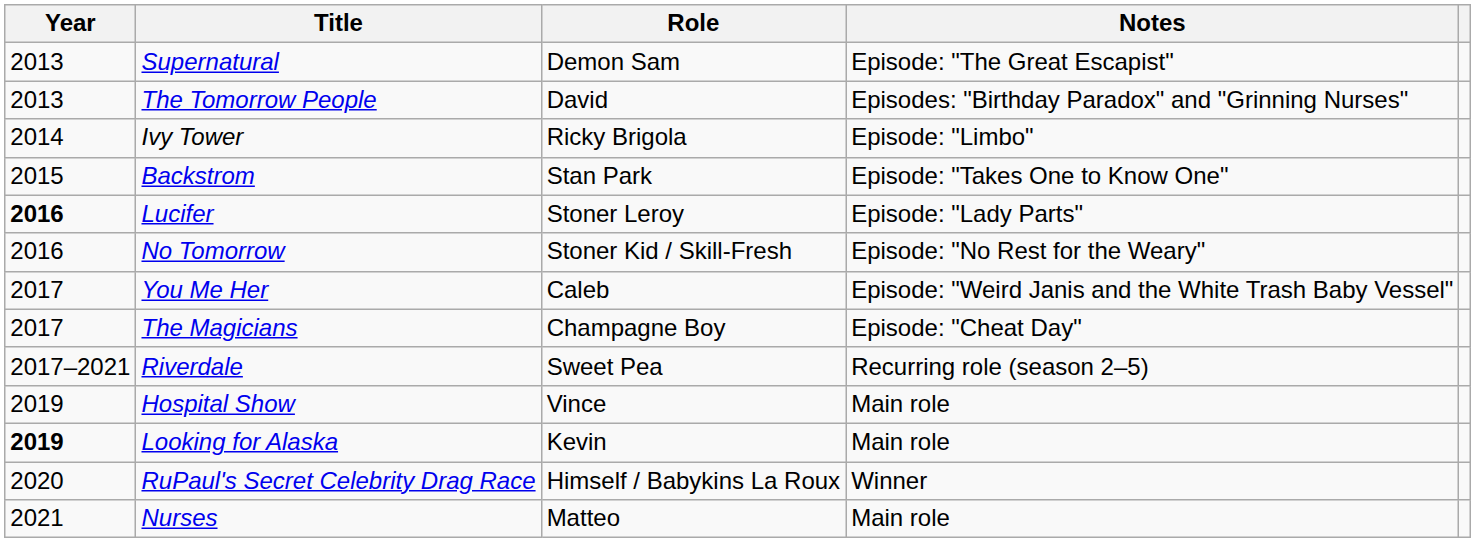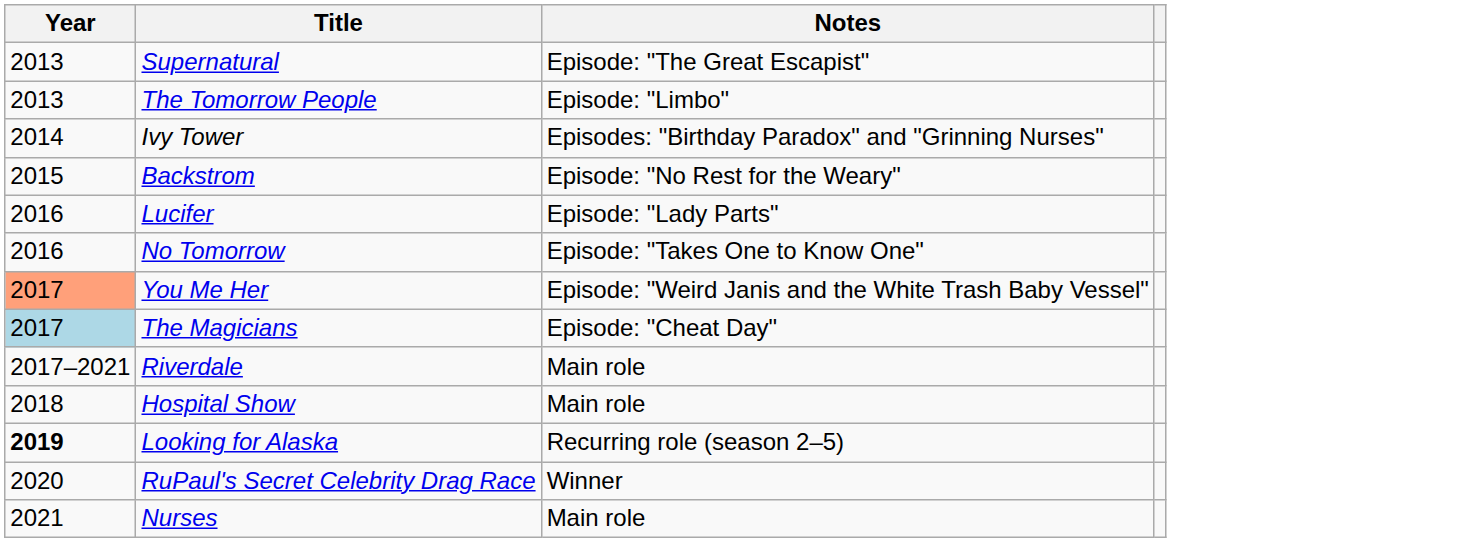- column: Role | Demon Sam | David | Ricky Brigola | Stan Park | Stoner Leroy | Stoner Kid / Skill-Fresh | Caleb | Champagne Boy | Sweet Pea | Vince | Kevin | Himself / Babykins La Roux | Matteo
The Tomorrow People | Notes: Episodes: "Birthday Paradox" and "Grinning Nurses" -> Episode: "Limbo"
Ivy Tower | Notes: Episode: "Limbo" -> Episodes: "Birthday Paradox" and "Grinning Nurses"
Backstrom | Notes: Episode: "Takes One to Know One" -> Episode: "No Rest for the Weary"
Lucifer | Year: bold -> normal
No Tomorrow | Notes: Episode: "No Rest for the Weary" -> Episode: "Takes One to Know One"
You Me Her | Year: no background -> lightsalmon background
The Magicians | Year: no background -> lightblue background
Riverdale | Notes: Recurring role (season 2–5) -> Main role
Hospital Show | Year: 2019 -> 2018
Looking for Alaska | Notes: Main role -> Recurring role (season 2–5)
